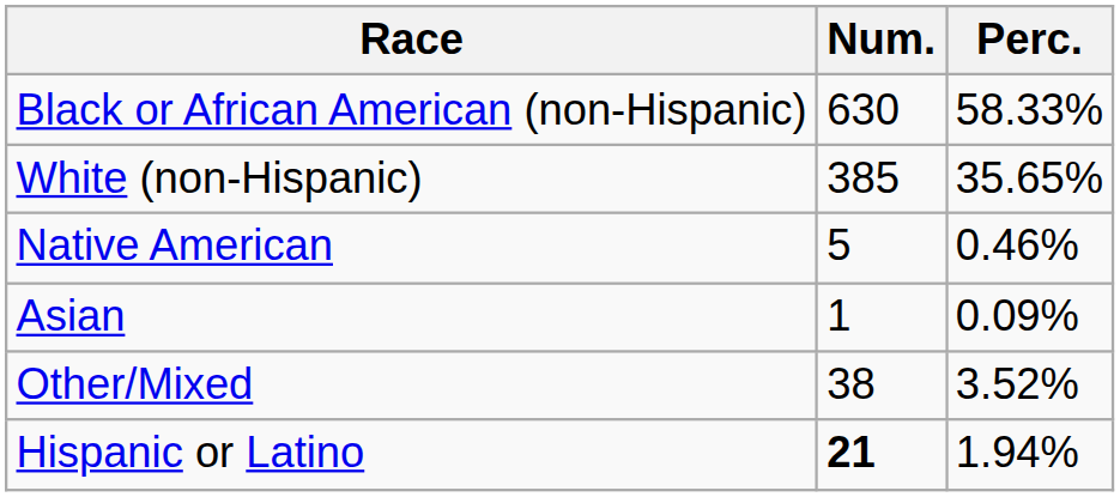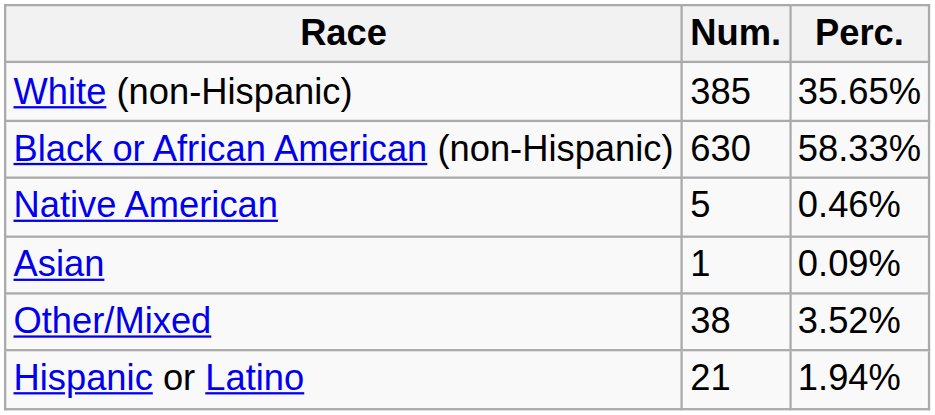rows swapped: White (non-Hispanic) <-> Black or African American (non-Hispanic)
Hispanic or Latino | Num.: bold -> normal
